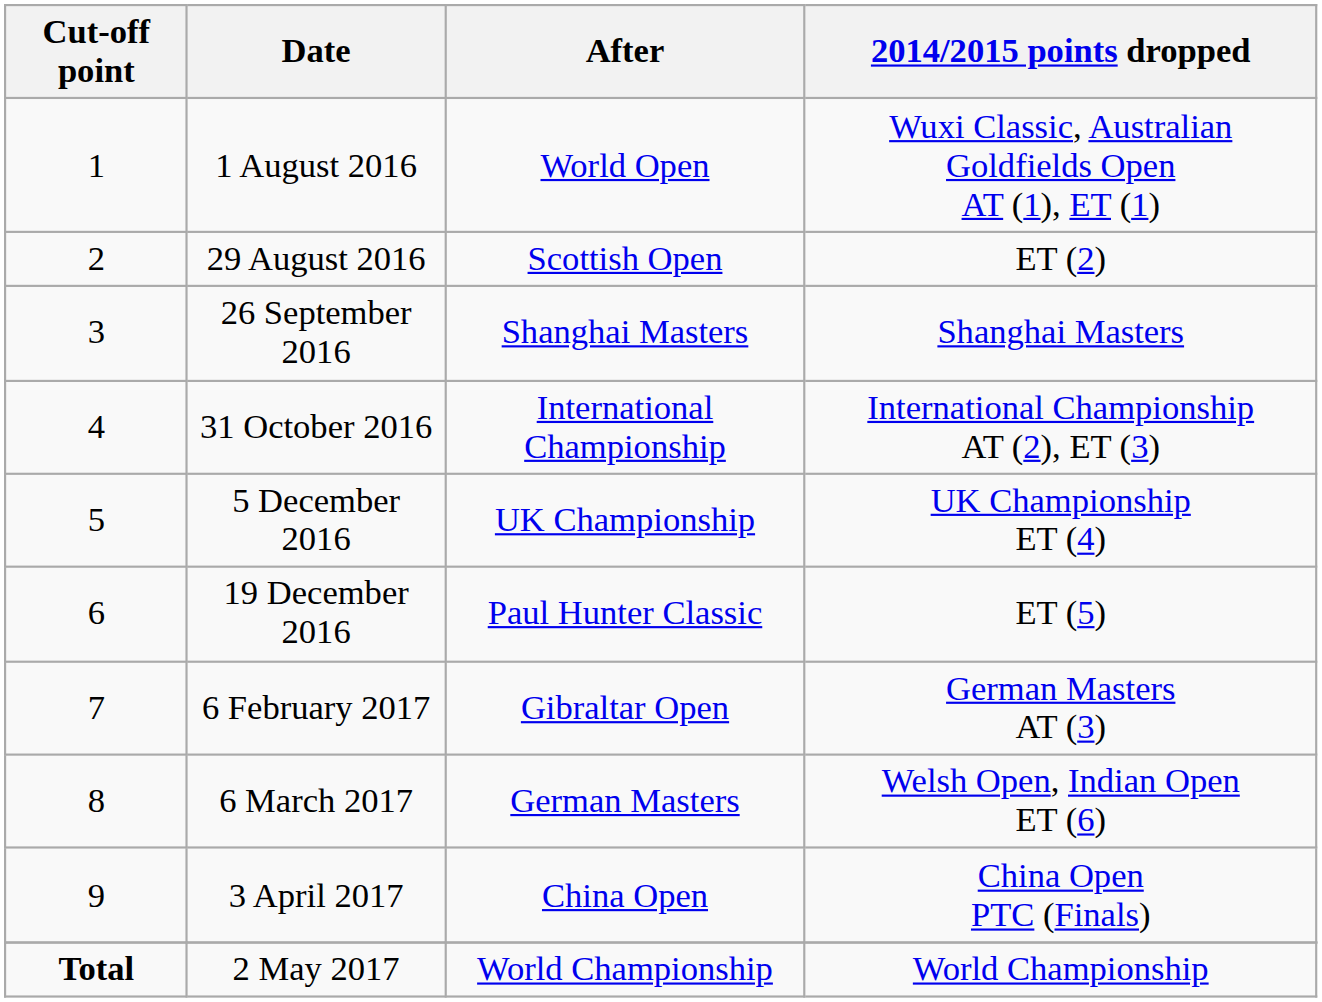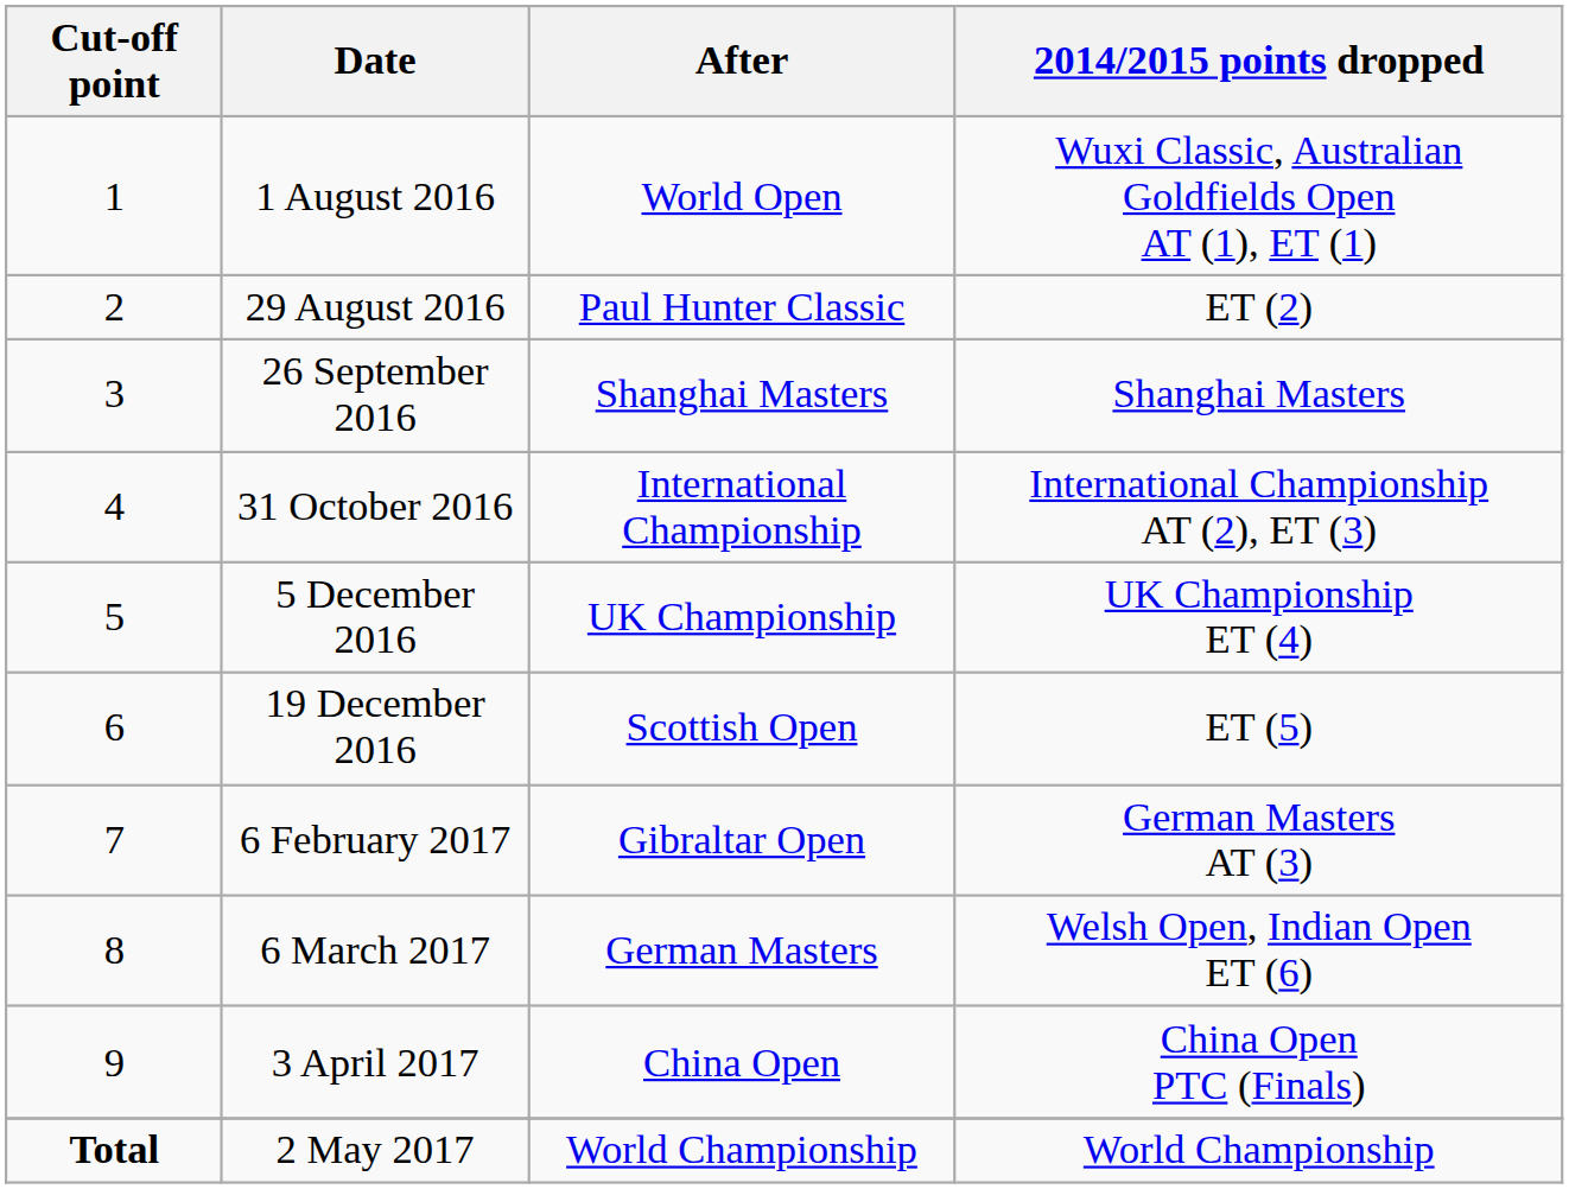29 August 2016 | After: Scottish Open -> Paul Hunter Classic
19 December 2016 | After: Paul Hunter Classic -> Scottish Open
